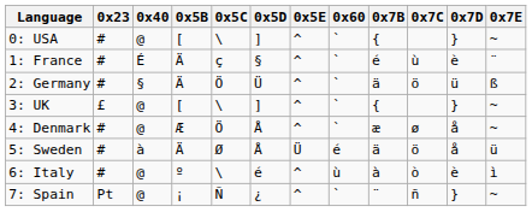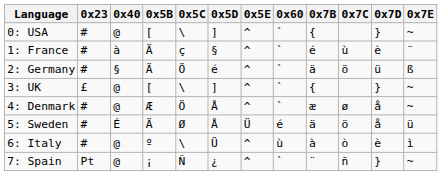1: France | 0x40: É -> à
2: Germany | 0x5D: Ü -> é
5: Sweden | 0x40: à -> É
6: Italy | 0x5D: é -> Ü
